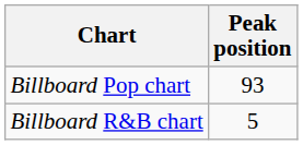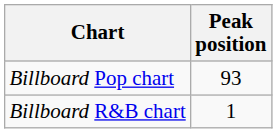Billboard R&B chart | Peak position: 5 -> 1
